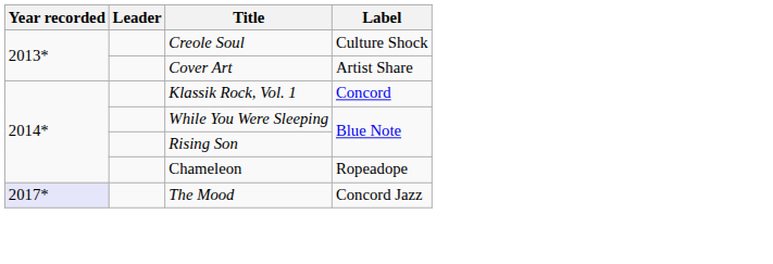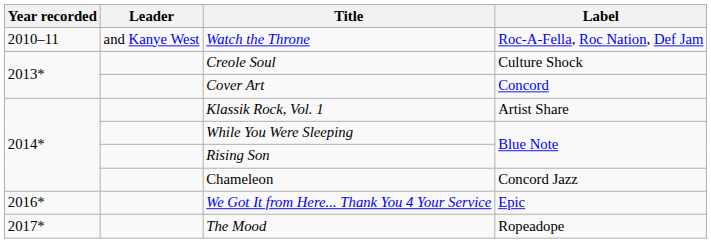+ row: 2010–11 | and Kanye West | Watch the Throne | Roc-A-Fella, Roc Nation, Def Jam
Cover Art | Label: Artist Share -> Concord
Klassik Rock, Vol. 1 | Label: Concord -> Artist Share
Chameleon | Label: Ropeadope -> Concord Jazz
+ row: 2016* | We Got It from Here... Thank You 4 Your Service | Epic
The Mood | Year recorded: lavender background -> no background
The Mood | Label: Concord Jazz -> Ropeadope
